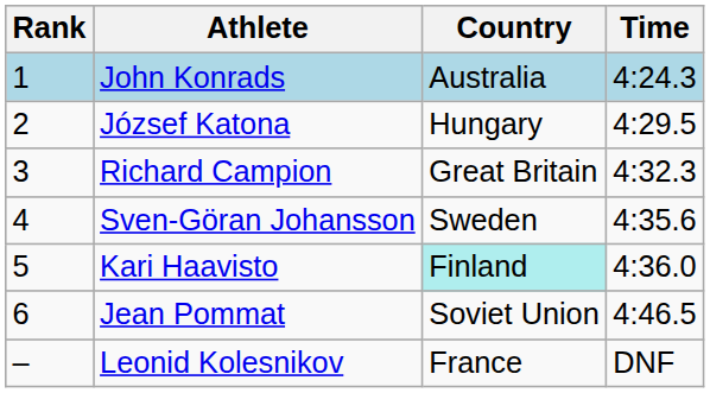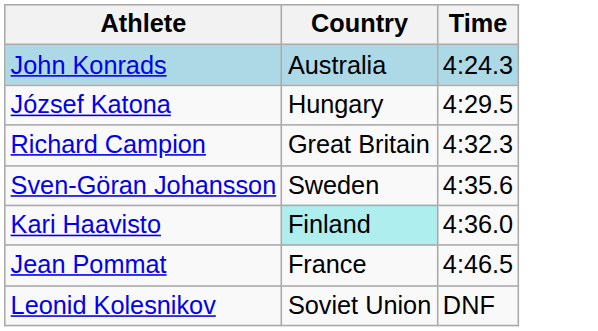- column: Rank | 1 | 2 | 3 | 4 | 5 | 6 | –
Jean Pommat | Country: Soviet Union -> France
Leonid Kolesnikov | Country: France -> Soviet Union
